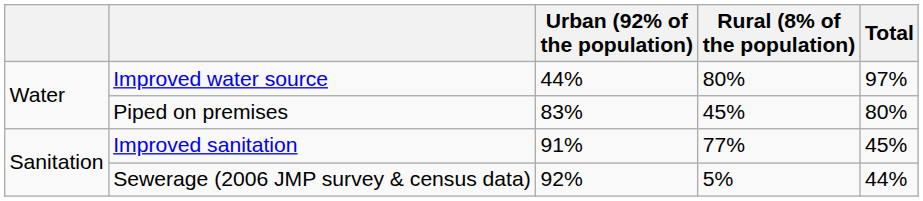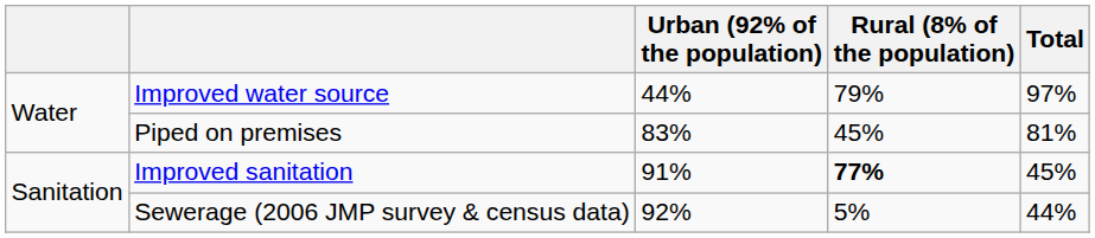Improved water source | Rural (8% of the population): 80% -> 79%
Piped on premises | Total: 80% -> 81%
Improved sanitation | Rural (8% of the population): normal -> bold
